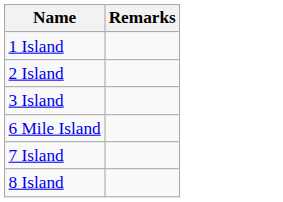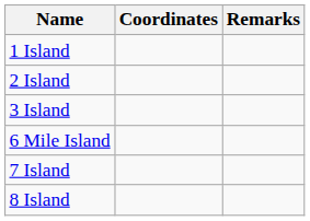+ column: Coordinates
